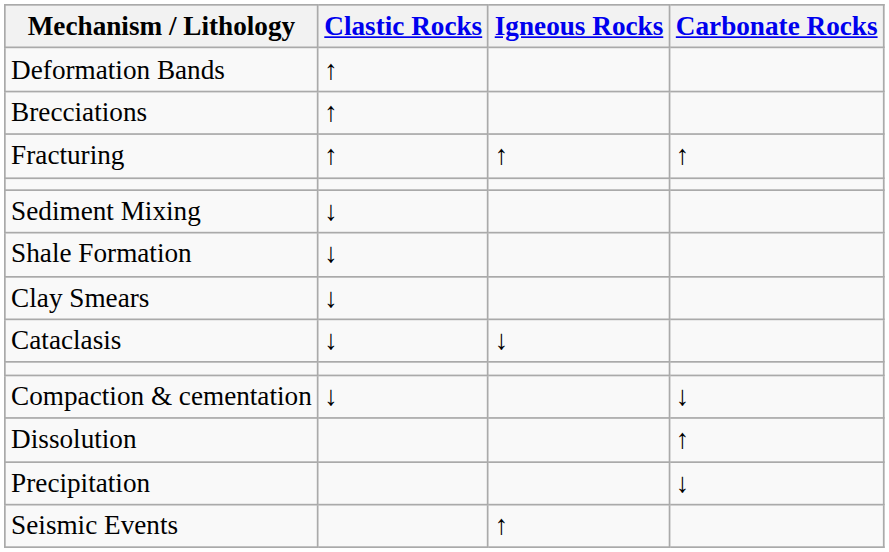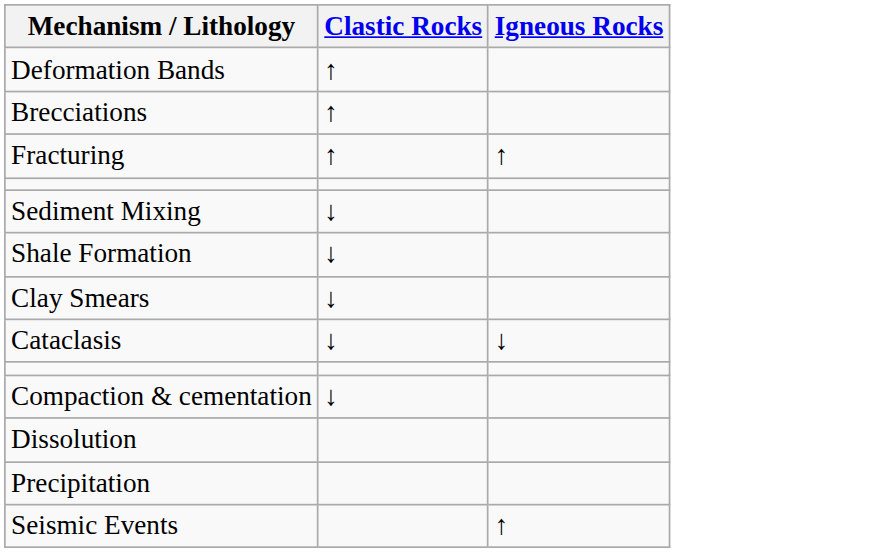- column: Carbonate Rocks | ↑ | ↓ | ↑ | ↓
